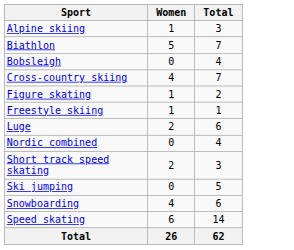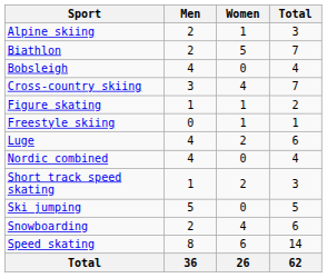+ column: Men | 2 | 2 | 4 | 3 | 1 | 0 | 4 | 4 | 1 | 5 | 2 | 8 | 36
